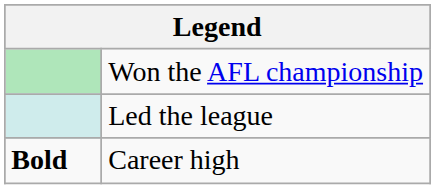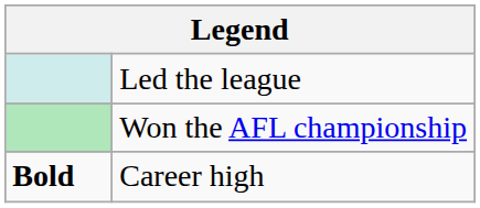rows swapped: Won the AFL championship <-> Led the league
